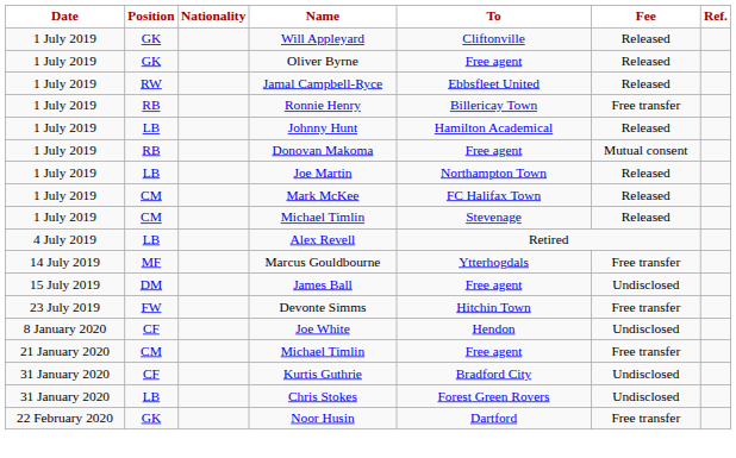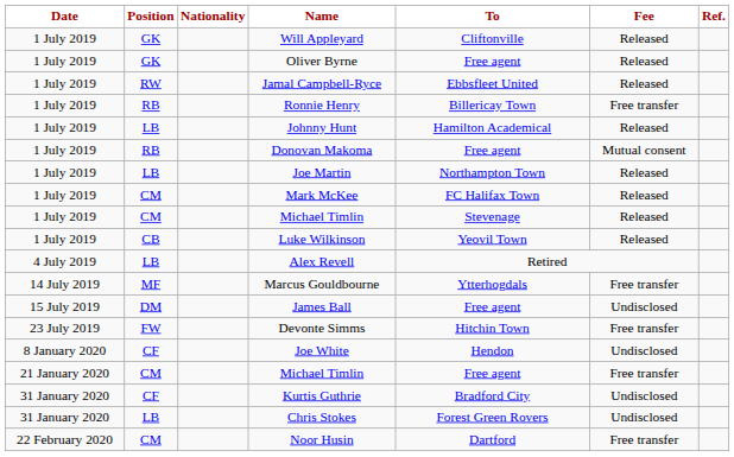+ row: 1 July 2019 | CB | Luke Wilkinson | Yeovil Town | Released
Noor Husin | Position: GK -> CM
